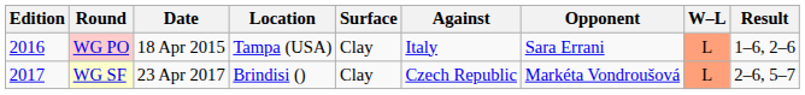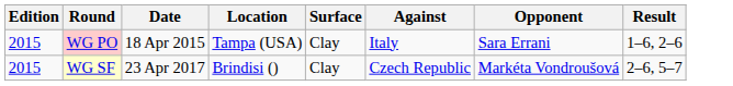- column: W–L | L | L
WG PO | Edition: 2016 -> 2015
WG SF | Edition: 2017 -> 2015
